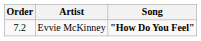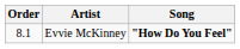Evvie McKinney | Order: 7.2 -> 8.1
